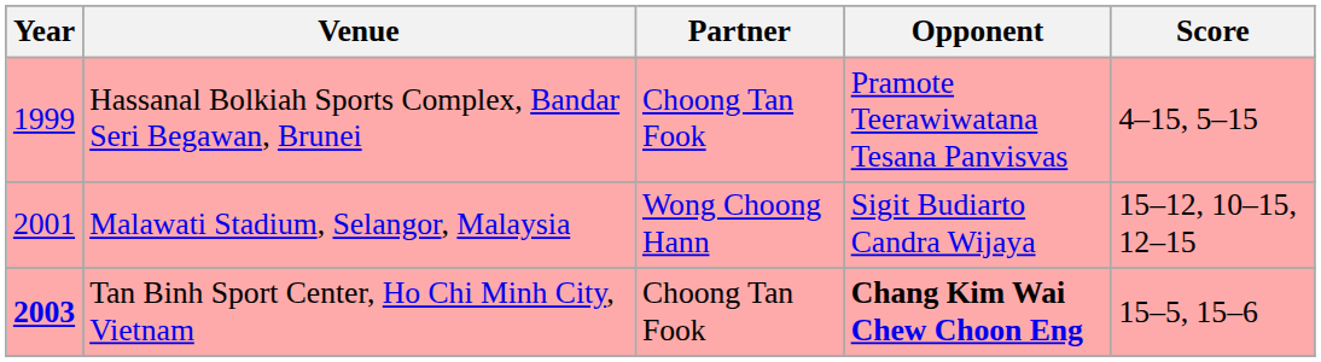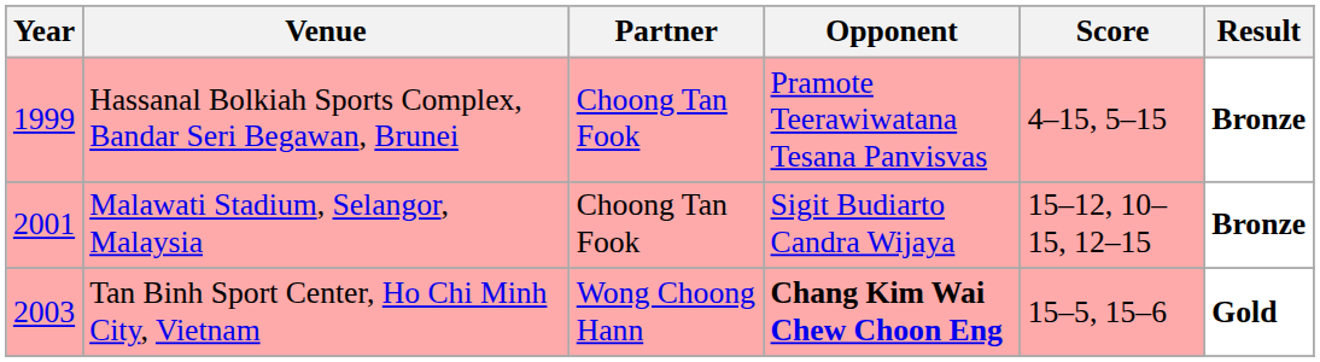+ column: Result | Bronze | Bronze | Gold
Malawati Stadium, Selangor, Malaysia | Partner: Wong Choong Hann -> Choong Tan Fook
Tan Binh Sport Center, Ho Chi Minh City, Vietnam | Year: bold -> normal
Tan Binh Sport Center, Ho Chi Minh City, Vietnam | Partner: Choong Tan Fook -> Wong Choong Hann
